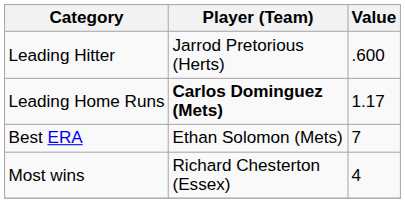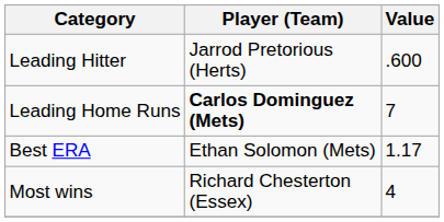Leading Home Runs | Value: 1.17 -> 7
Best ERA | Value: 7 -> 1.17
